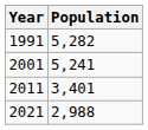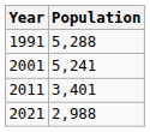1991 | Population: 5,282 -> 5,288
